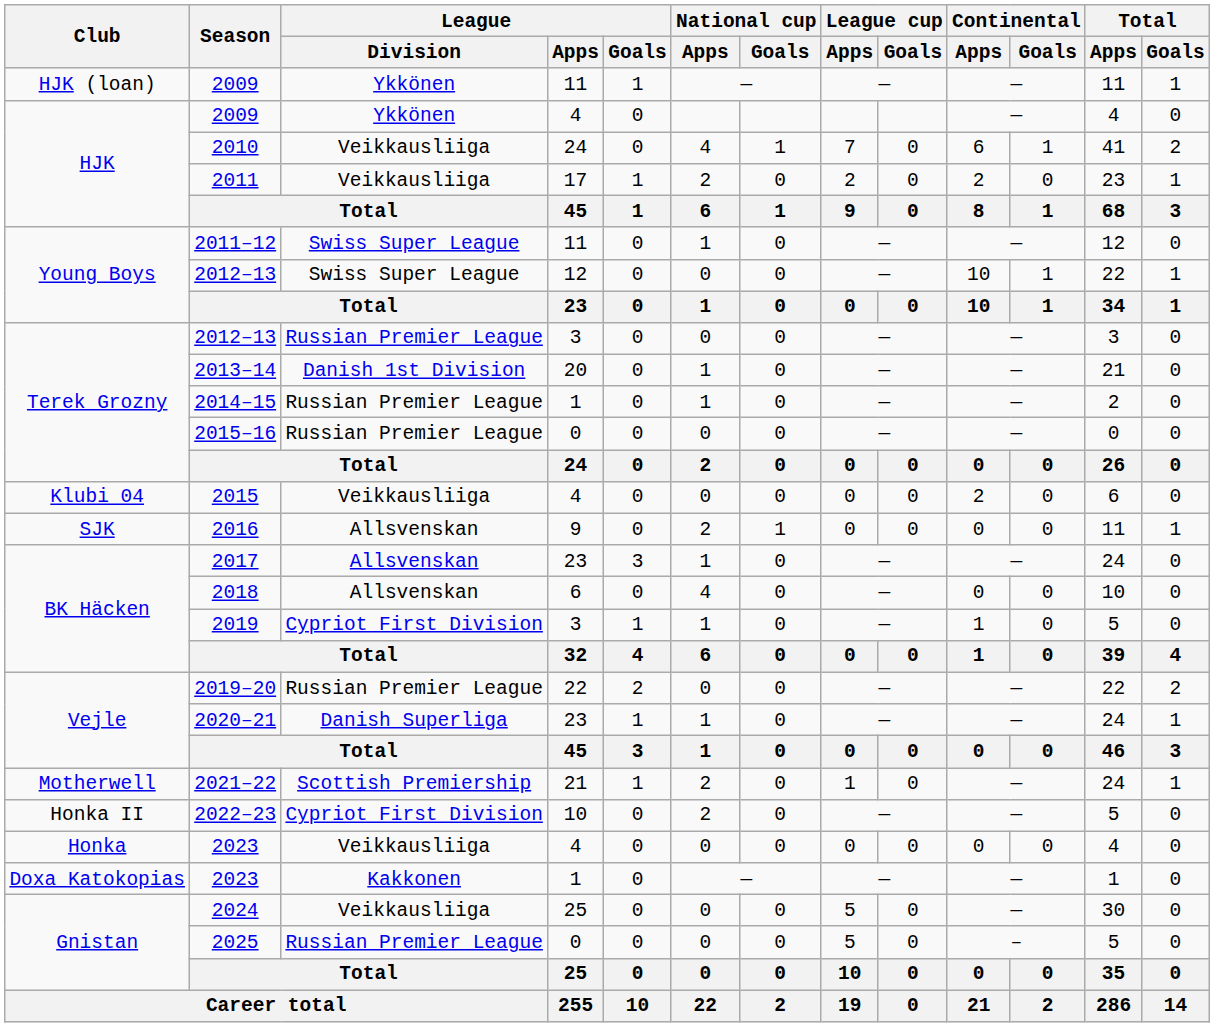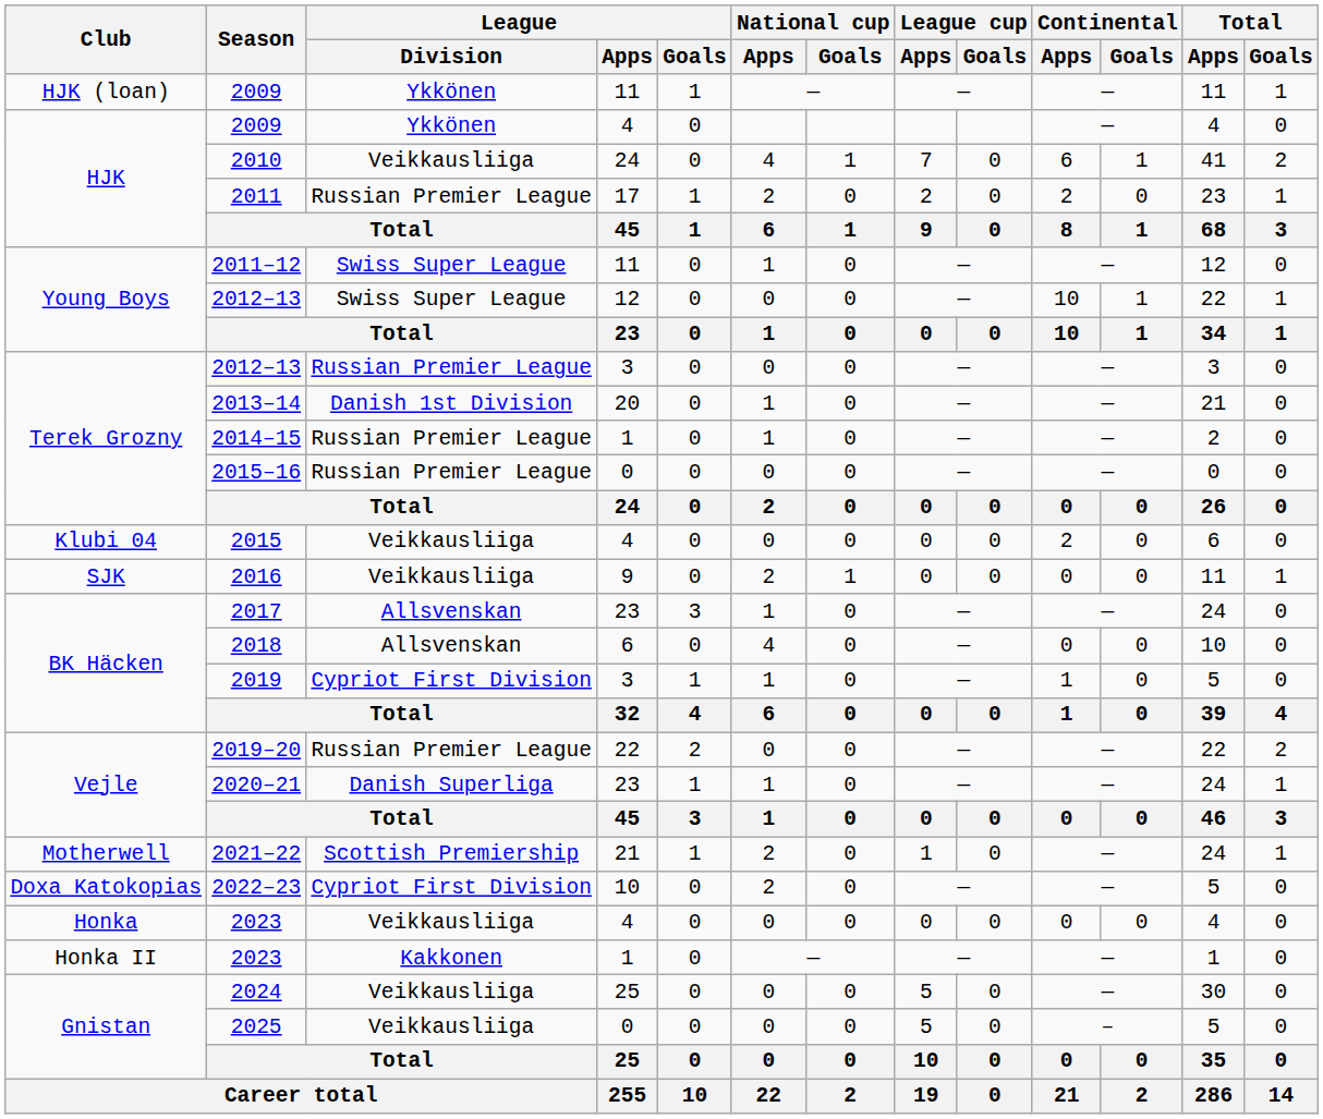2011 | League / Division: Veikkausliiga -> Russian Premier League
2016 | League / Division: Allsvenskan -> Veikkausliiga
2022–23 | Club: Honka II -> Doxa Katokopias
2023 / 1 | Club: Doxa Katokopias -> Honka II
2025 | League / Division: Russian Premier League -> Veikkausliiga
